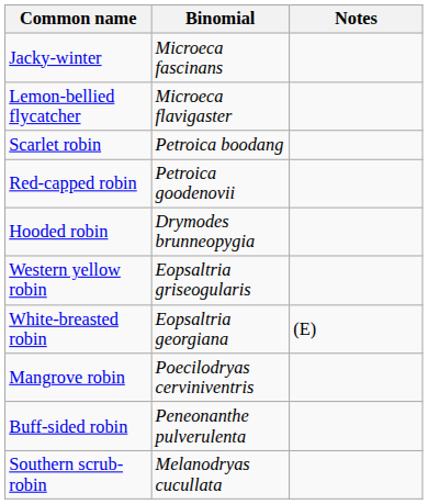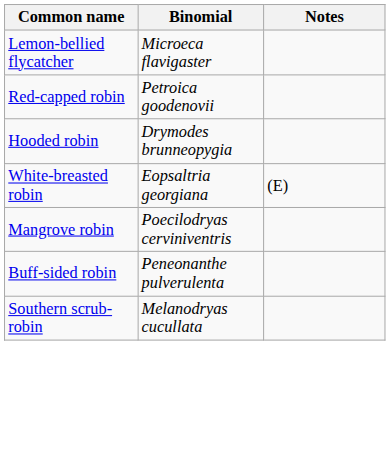- row: Jacky-winter | Microeca fascinans
- row: Scarlet robin | Petroica boodang
- row: Western yellow robin | Eopsaltria griseogularis
